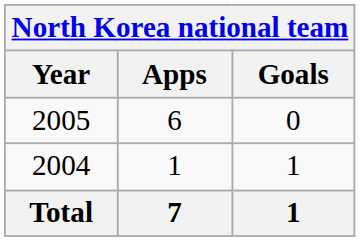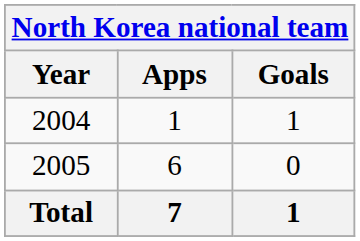rows swapped: 2004 <-> 2005
